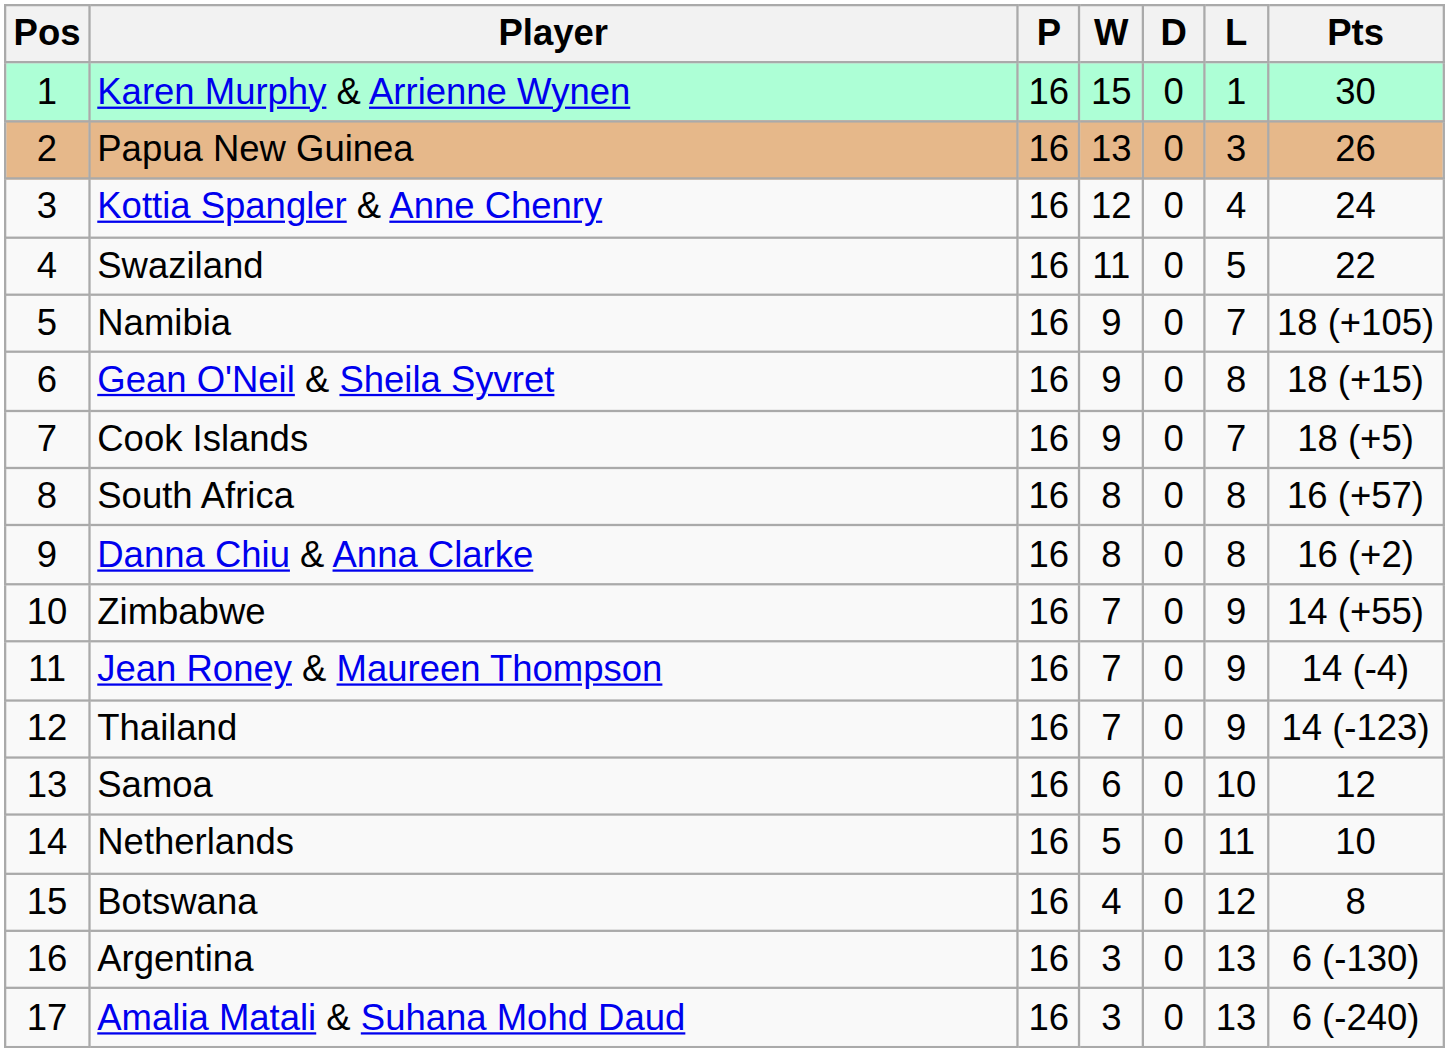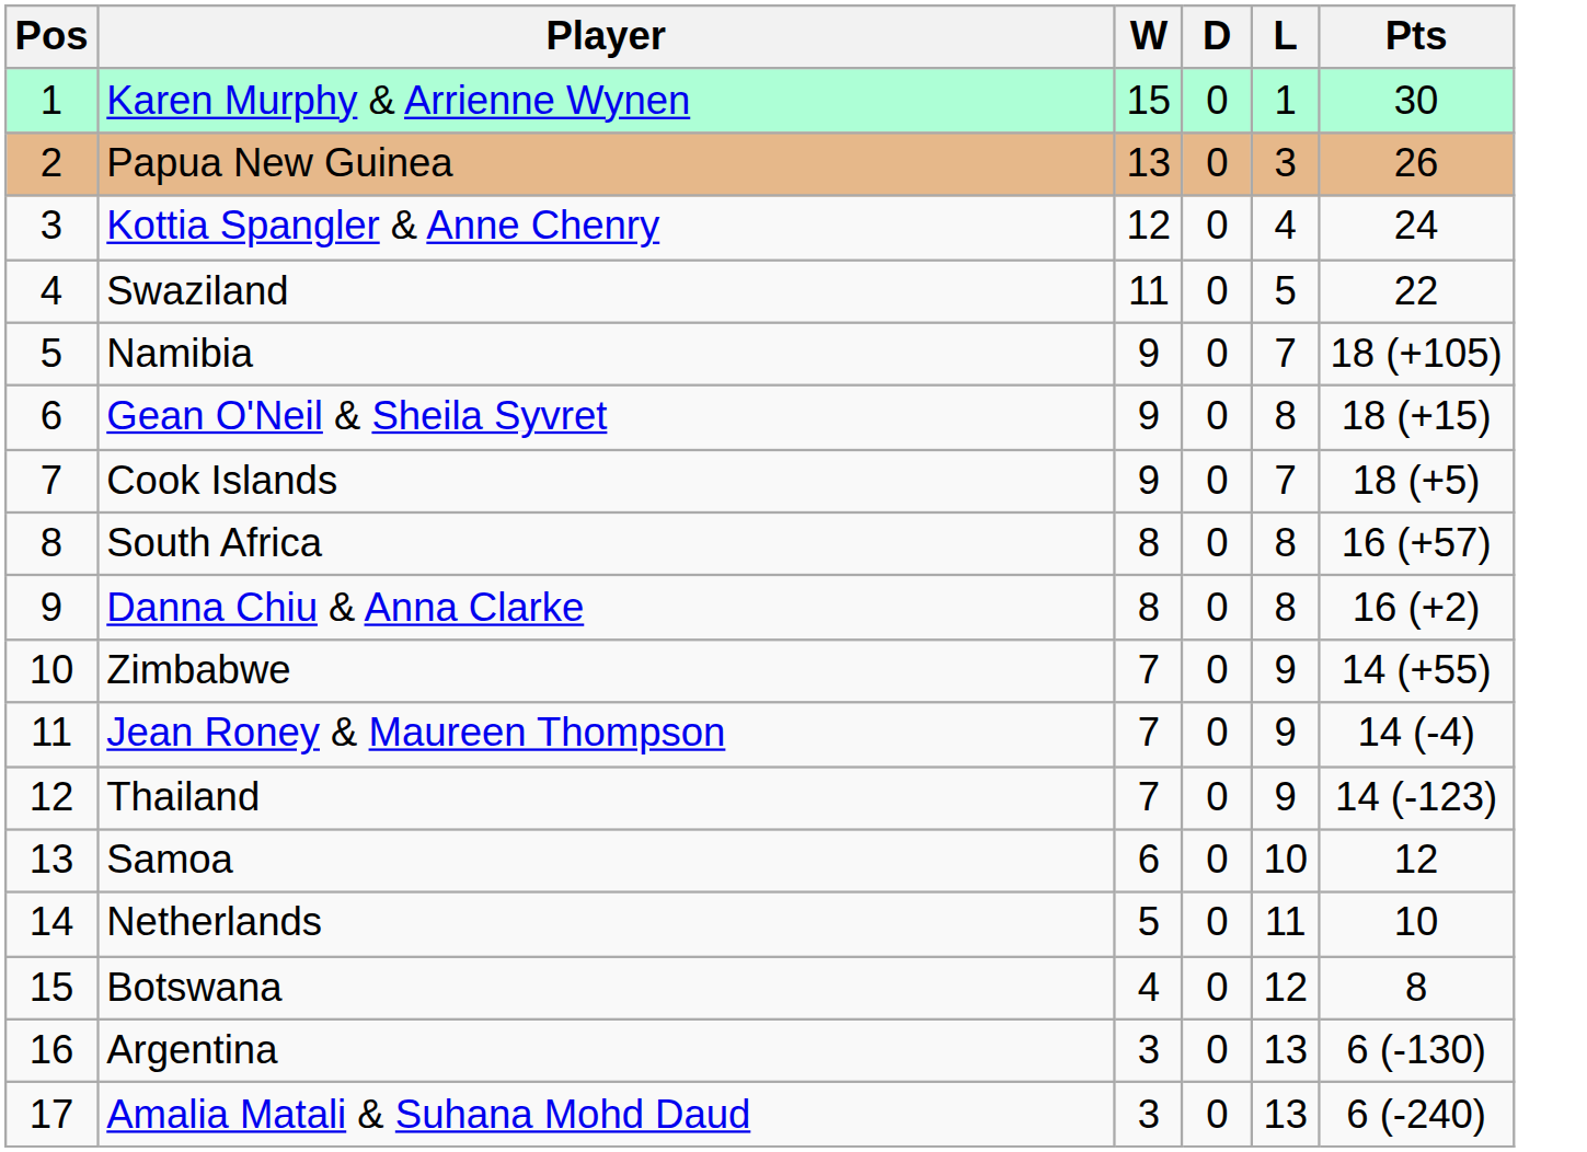- column: P | 16 | 16 | 16 | 16 | 16 | 16 | 16 | 16 | 16 | 16 | 16 | 16 | 16 | 16 | 16 | 16 | 16
